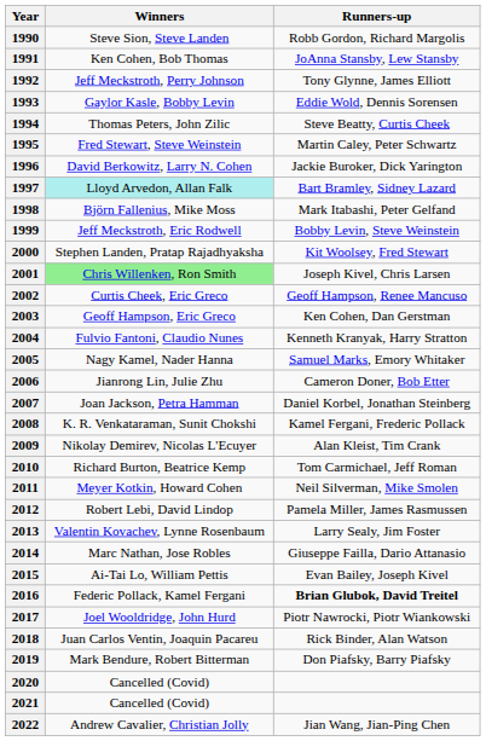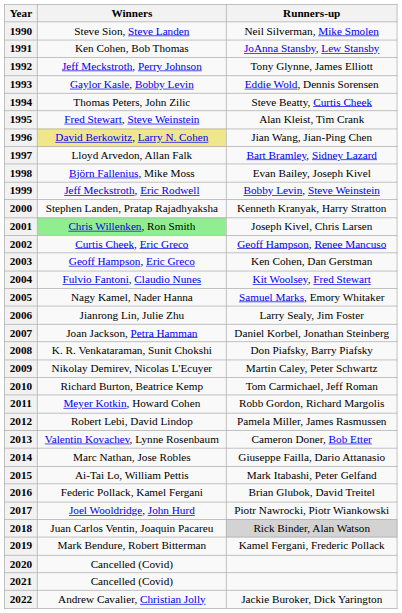1990 | Runners-up: Robb Gordon, Richard Margolis -> Neil Silverman, Mike Smolen
1995 | Runners-up: Martin Caley, Peter Schwartz -> Alan Kleist, Tim Crank
1996 | Winners: no background -> khaki background
1996 | Runners-up: Jackie Buroker, Dick Yarington -> Jian Wang, Jian-Ping Chen
1997 | Winners: paleturquoise background -> no background
1998 | Runners-up: Mark Itabashi, Peter Gelfand -> Evan Bailey, Joseph Kivel
2000 | Runners-up: Kit Woolsey, Fred Stewart -> Kenneth Kranyak, Harry Stratton
2004 | Runners-up: Kenneth Kranyak, Harry Stratton -> Kit Woolsey, Fred Stewart
2006 | Runners-up: Cameron Doner, Bob Etter -> Larry Sealy, Jim Foster
2008 | Runners-up: Kamel Fergani, Frederic Pollack -> Don Piafsky, Barry Piafsky
2009 | Runners-up: Alan Kleist, Tim Crank -> Martin Caley, Peter Schwartz
2011 | Runners-up: Neil Silverman, Mike Smolen -> Robb Gordon, Richard Margolis
2013 | Runners-up: Larry Sealy, Jim Foster -> Cameron Doner, Bob Etter
2015 | Runners-up: Evan Bailey, Joseph Kivel -> Mark Itabashi, Peter Gelfand
2016 | Runners-up: bold -> normal
2018 | Runners-up: no background -> lightgrey background
2019 | Runners-up: Don Piafsky, Barry Piafsky -> Kamel Fergani, Frederic Pollack
2022 | Runners-up: Jian Wang, Jian-Ping Chen -> Jackie Buroker, Dick Yarington
